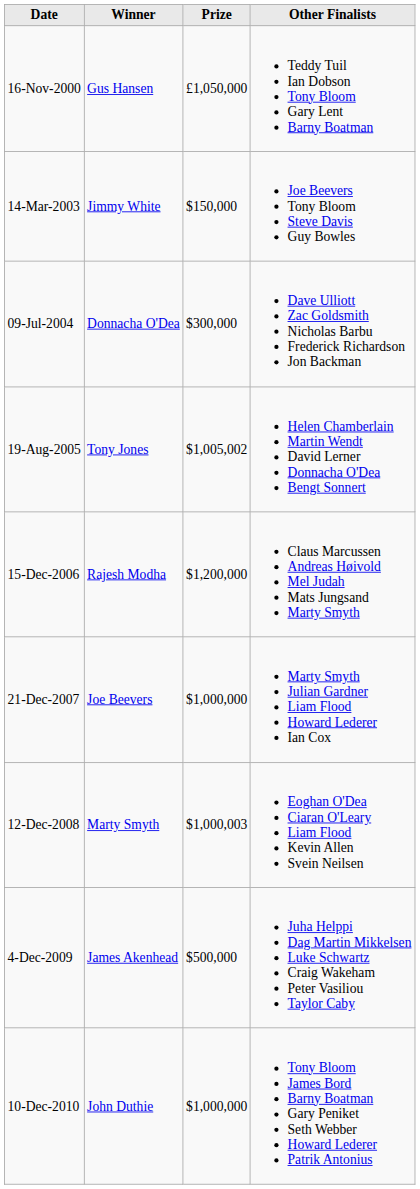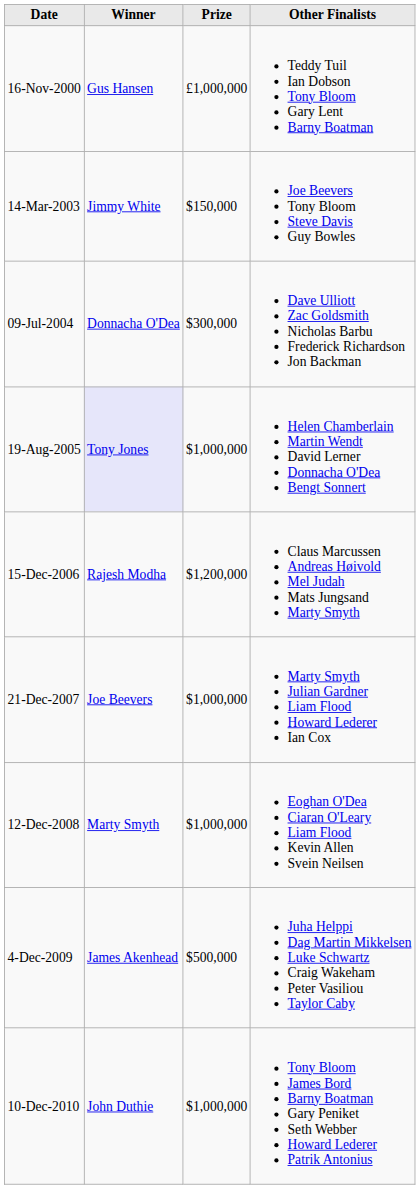16-Nov-2000 | Prize: £1,050,000 -> £1,000,000
19-Aug-2005 | Winner: no background -> lavender background
19-Aug-2005 | Prize: $1,005,002 -> $1,000,000
12-Dec-2008 | Prize: $1,000,003 -> $1,000,000
